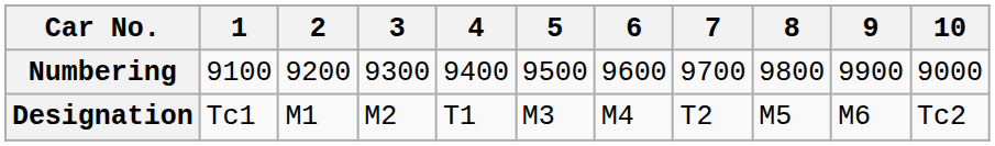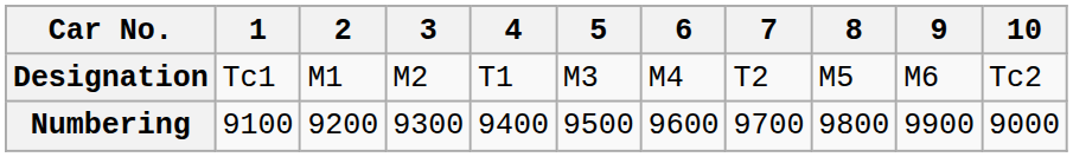rows swapped: Designation <-> Numbering
